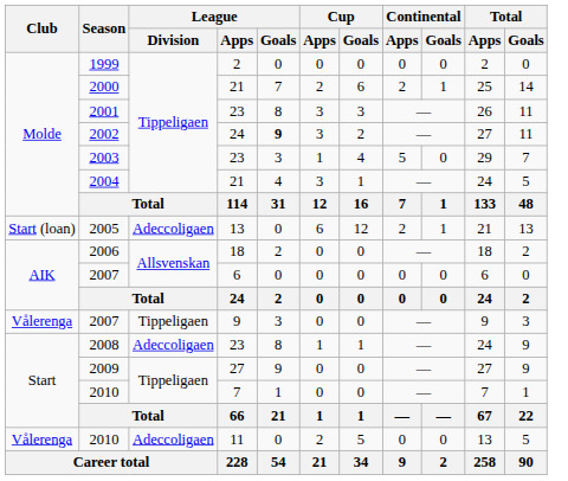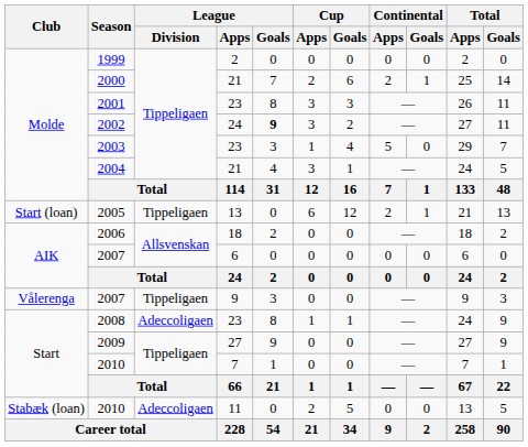2005 | League / Division: Adeccoligaen -> Tippeligaen
2010 / 11 | Club: Vålerenga -> Stabæk (loan)
